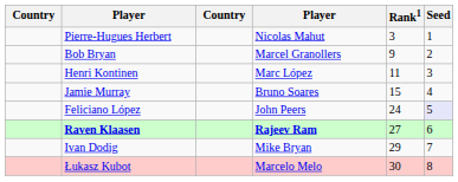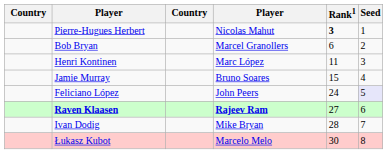Pierre-Hugues Herbert | Rank1: normal -> bold
Bob Bryan | Rank1: 9 -> 6
Ivan Dodig | Rank1: 29 -> 28
